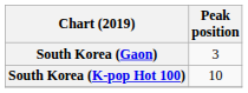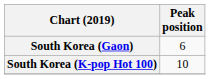South Korea (Gaon) | Peak position: 3 -> 6
